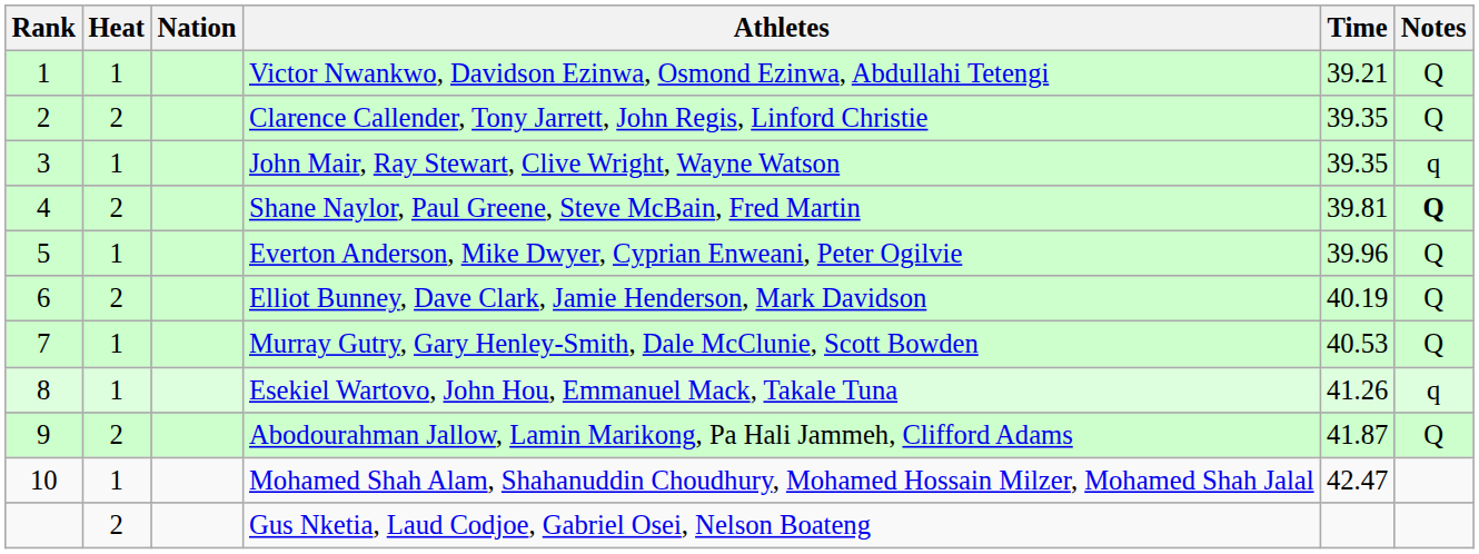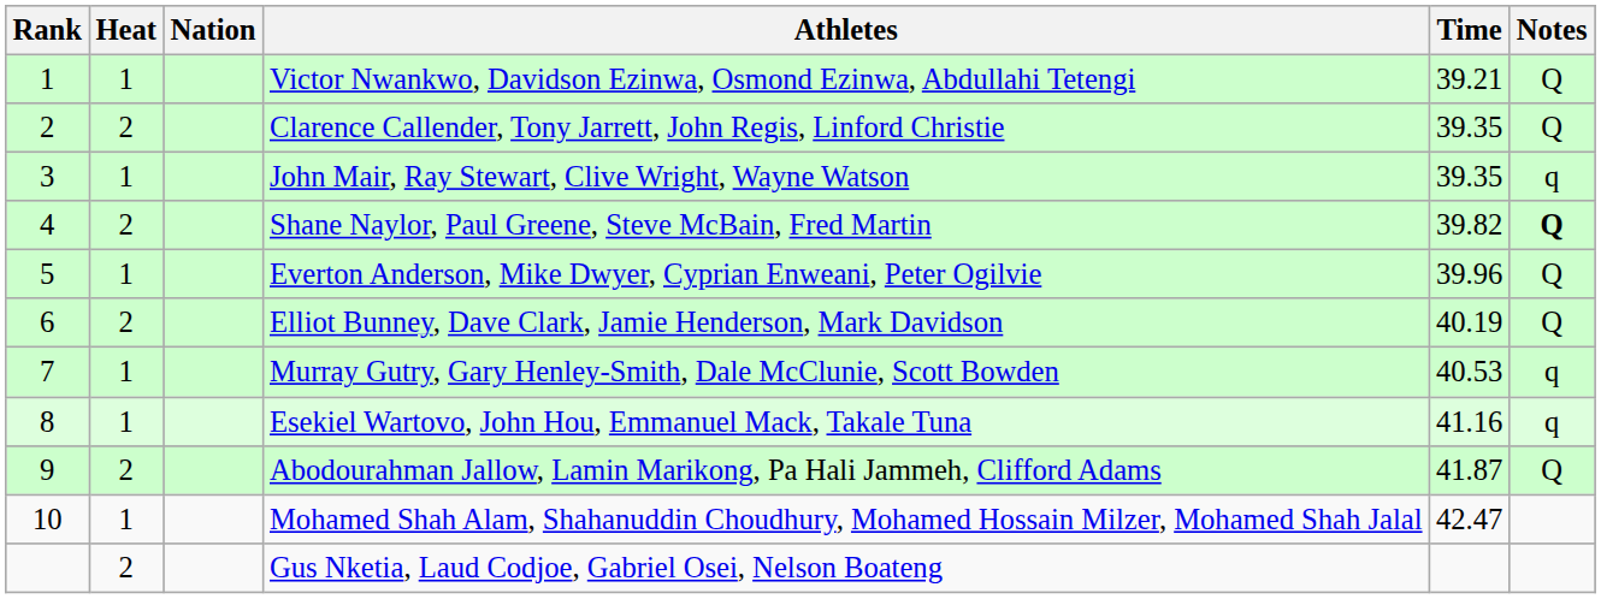Shane Naylor, Paul Greene, Steve McBain, Fred Martin | Time: 39.81 -> 39.82
Murray Gutry, Gary Henley-Smith, Dale McClunie, Scott Bowden | Notes: Q -> q
Esekiel Wartovo, John Hou, Emmanuel Mack, Takale Tuna | Time: 41.26 -> 41.16
